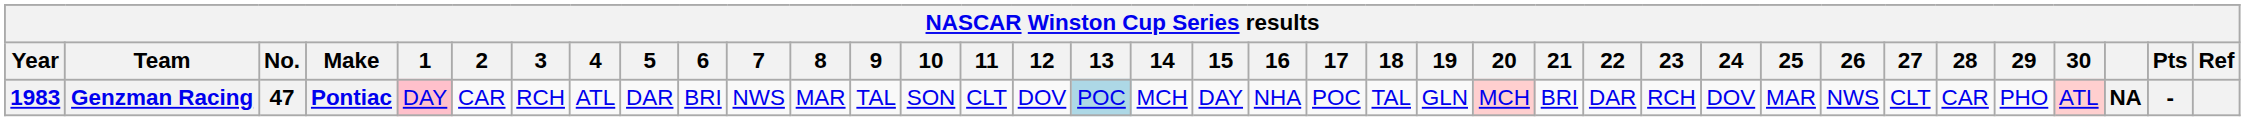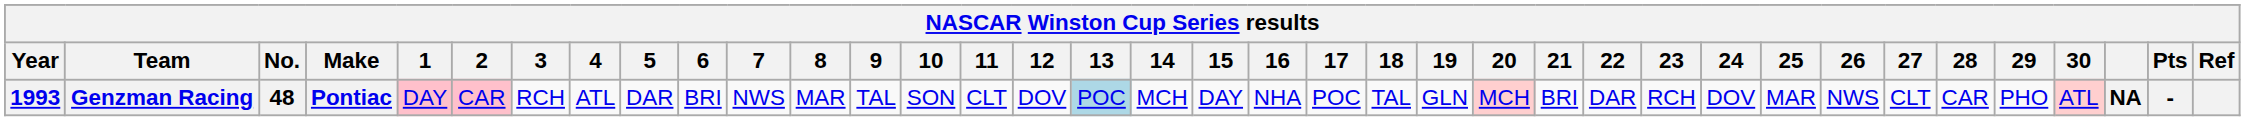Genzman Racing | Year: 1983 -> 1993
Genzman Racing | No.: 47 -> 48
Genzman Racing | 2: no background -> pink background
